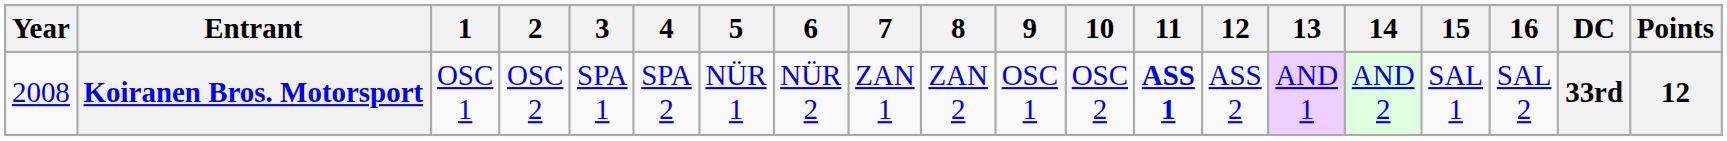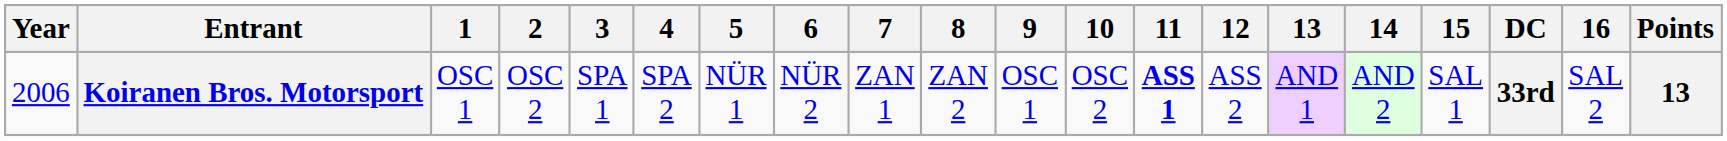columns swapped: 16 <-> DC
Koiranen Bros. Motorsport | Year: 2008 -> 2006
Koiranen Bros. Motorsport | Points: 12 -> 13
